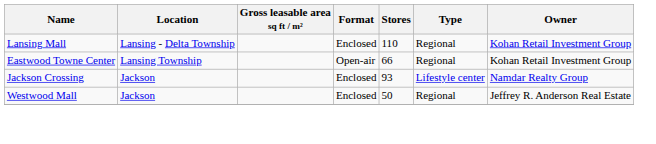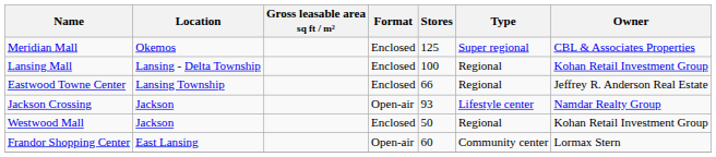+ row: Meridian Mall | Okemos | Enclosed | 125 | Super regional | CBL & Associates Properties
Lansing Mall | Stores: 110 -> 100
Eastwood Towne Center | Format: Open-air -> Enclosed
Eastwood Towne Center | Owner: Kohan Retail Investment Group -> Jeffrey R. Anderson Real Estate
Jackson Crossing | Format: Enclosed -> Open-air
Westwood Mall | Owner: Jeffrey R. Anderson Real Estate -> Kohan Retail Investment Group
+ row: Frandor Shopping Center | East Lansing | Open-air | 60 | Community center | Lormax Stern
